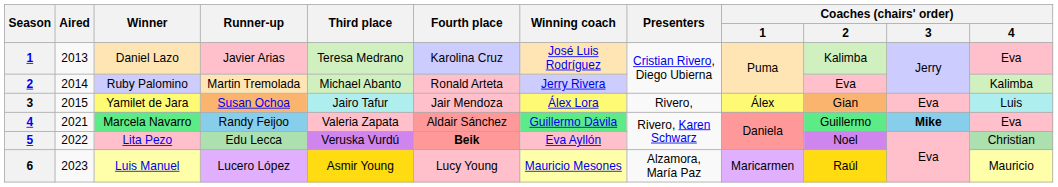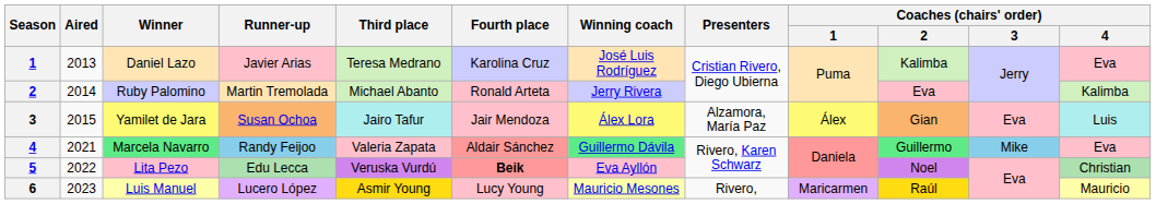Yamilet de Jara | Presenters: Rivero, -> Alzamora, María Paz
Marcela Navarro | Coaches (chairs' order) / 3: bold -> normal
Luis Manuel | Presenters: Alzamora, María Paz -> Rivero,
